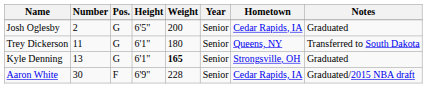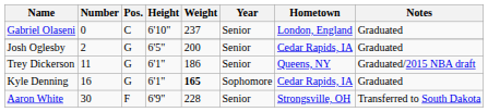+ row: Gabriel Olaseni | 0 | C | 6'10" | 237 | Senior | London, England | Graduated
Trey Dickerson | Weight: 180 -> 186
Trey Dickerson | Notes: Transferred to South Dakota -> Graduated/2015 NBA draft
Kyle Denning | Number: 13 -> 16
Kyle Denning | Year: Senior -> Sophomore
Kyle Denning | Hometown: Strongsville, OH -> Cedar Rapids, IA
Aaron White | Hometown: Cedar Rapids, IA -> Strongsville, OH
Aaron White | Notes: Graduated/2015 NBA draft -> Transferred to South Dakota
